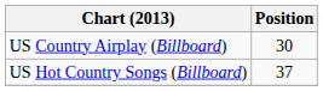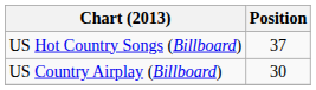rows swapped: US Country Airplay (Billboard) <-> US Hot Country Songs (Billboard)
